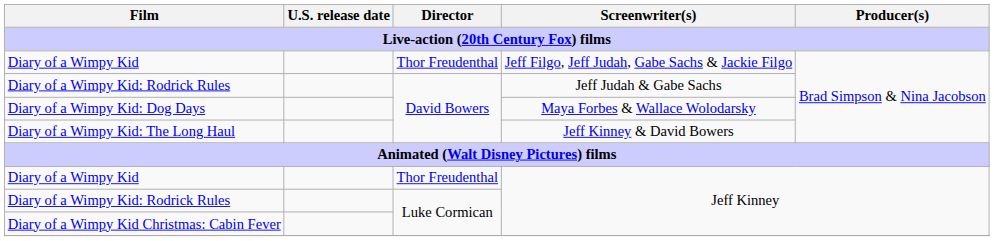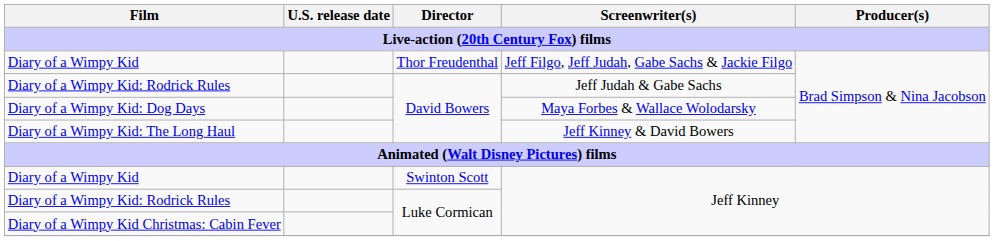Diary of a Wimpy Kid / Jeff Kinney | Director: Thor Freudenthal -> Swinton Scott
